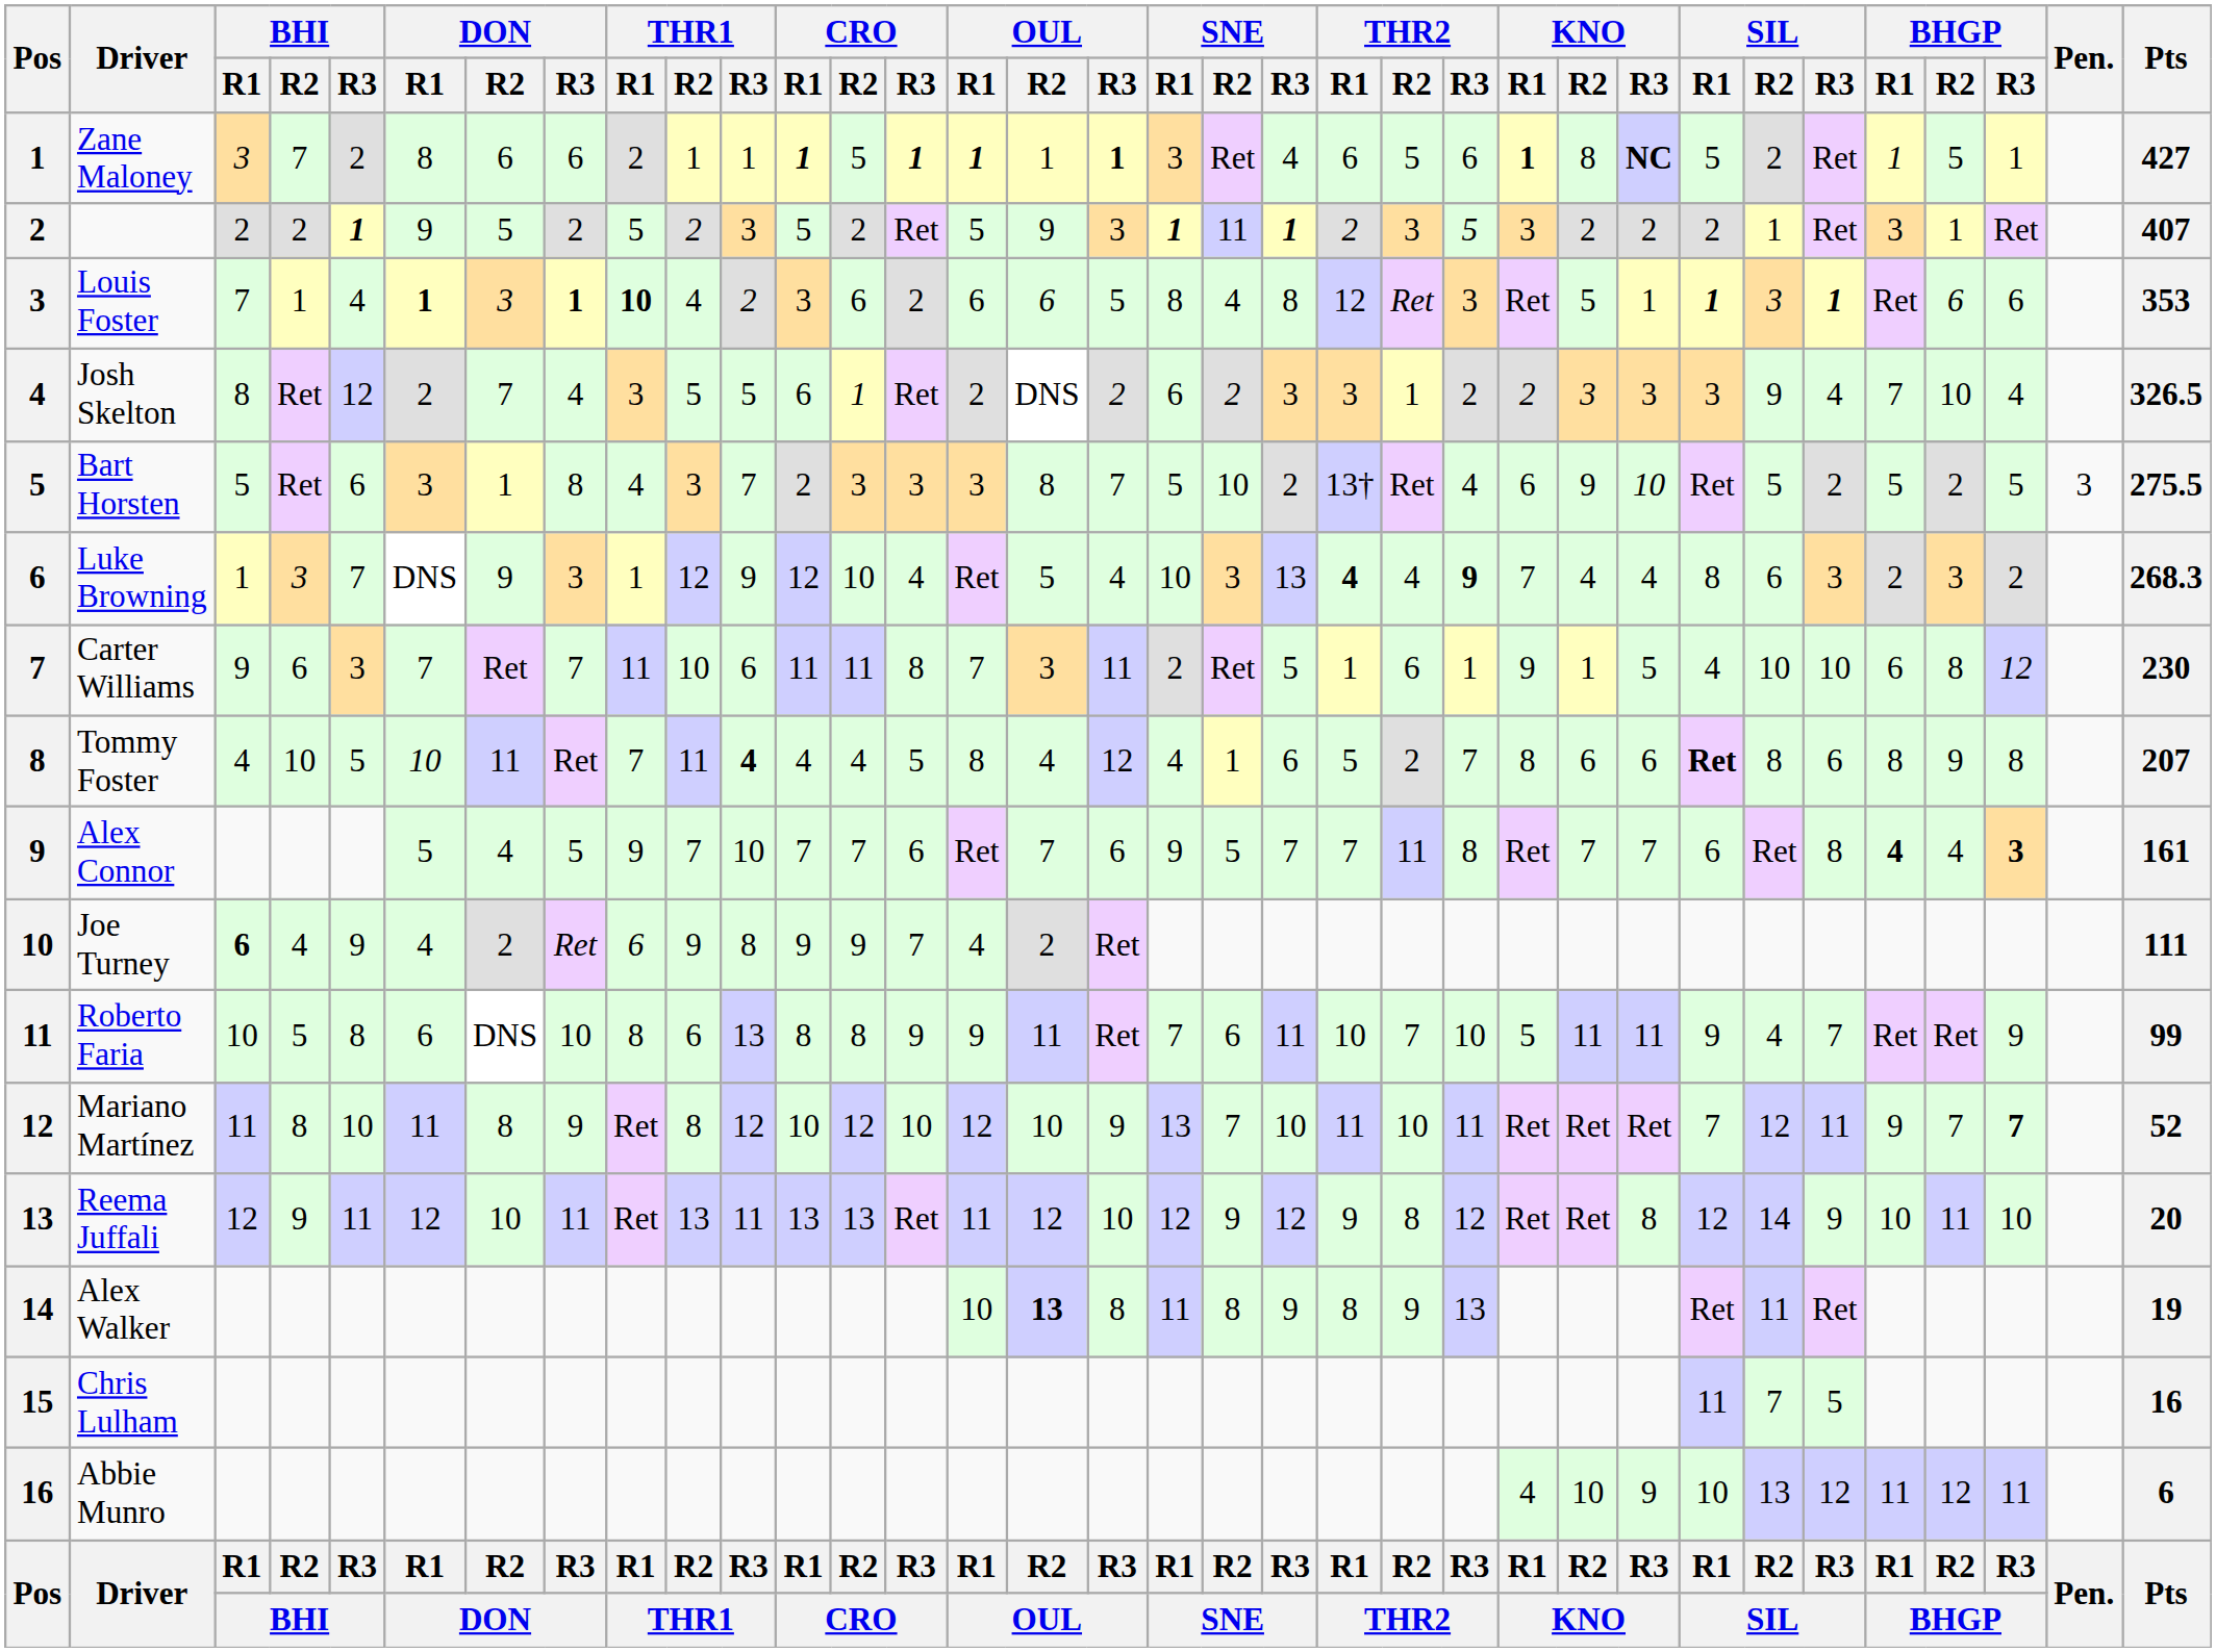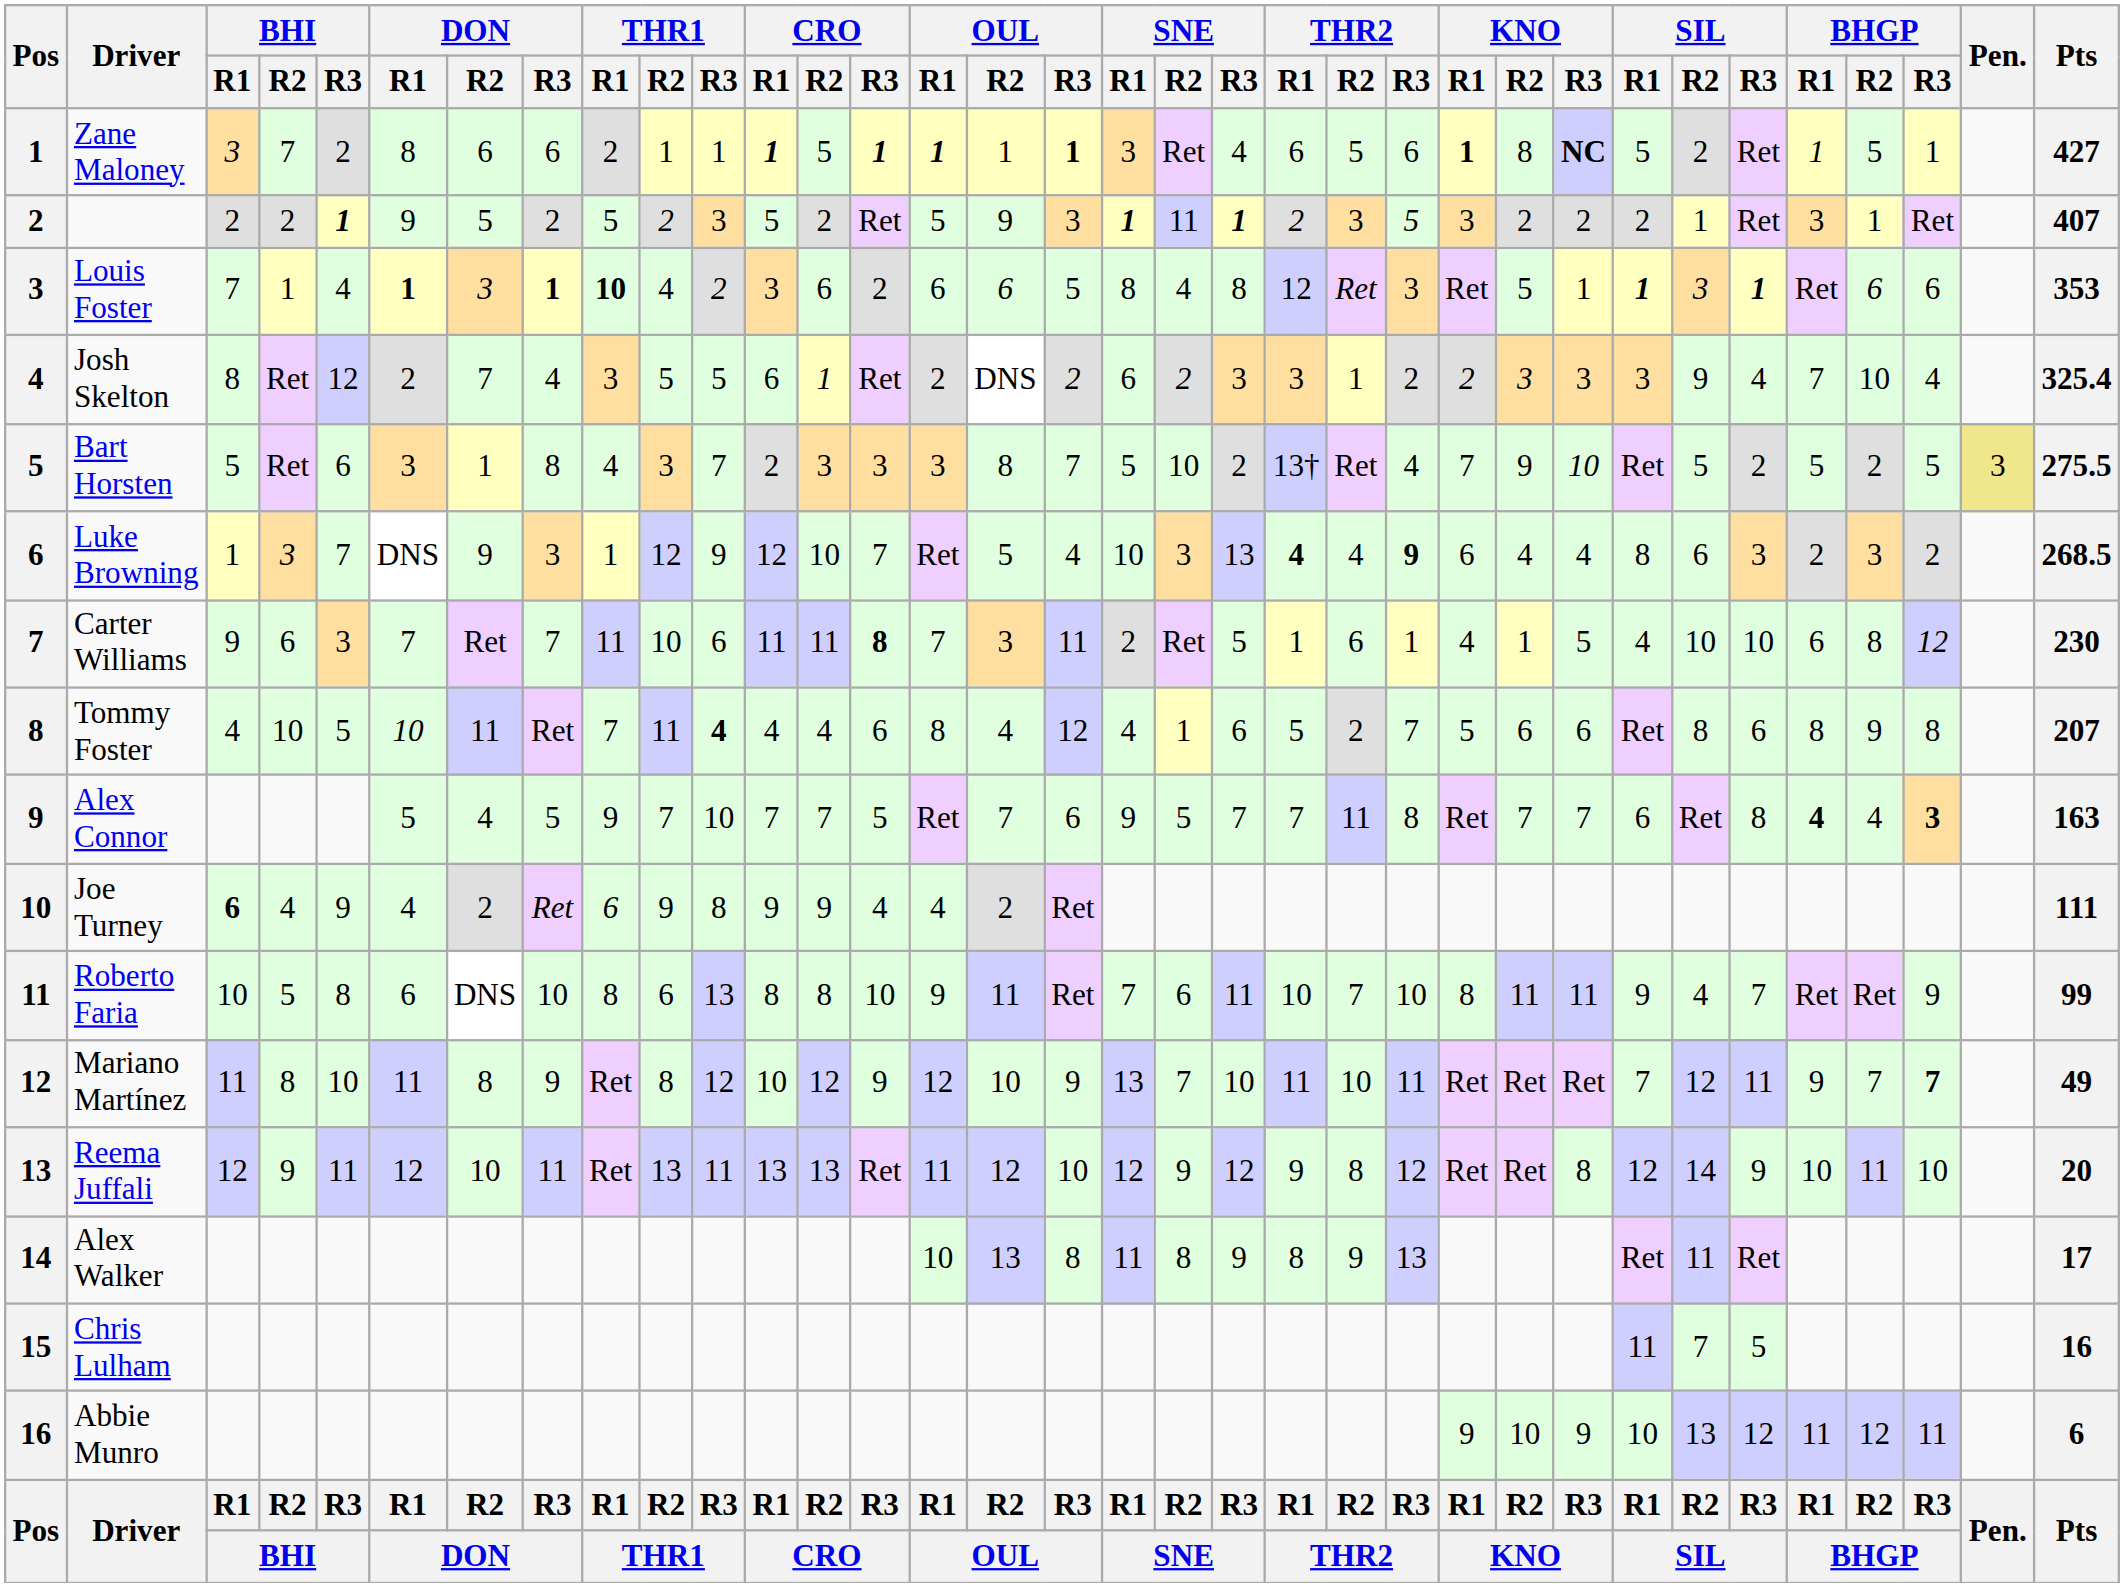Josh Skelton | Pts: 326.5 -> 325.4
Bart Horsten | KNO / R1: 6 -> 7
Bart Horsten | Pen.: no background -> khaki background
Luke Browning | CRO / R3: 4 -> 7
Luke Browning | KNO / R1: 7 -> 6
Luke Browning | Pts: 268.3 -> 268.5
Carter Williams | CRO / R3: normal -> bold
Carter Williams | KNO / R1: 9 -> 4
Tommy Foster | CRO / R3: 5 -> 6
Tommy Foster | KNO / R1: 8 -> 5
Tommy Foster | SIL / R1: bold -> normal
Alex Connor | CRO / R3: 6 -> 5
Alex Connor | Pts: 161 -> 163
Joe Turney | CRO / R3: 7 -> 4
Roberto Faria | CRO / R3: 9 -> 10
Roberto Faria | KNO / R1: 5 -> 8
Mariano Martínez | CRO / R3: 10 -> 9
Mariano Martínez | Pts: 52 -> 49
Alex Walker | OUL / R2: bold -> normal
Alex Walker | Pts: 19 -> 17
Abbie Munro | KNO / R1: 4 -> 9
